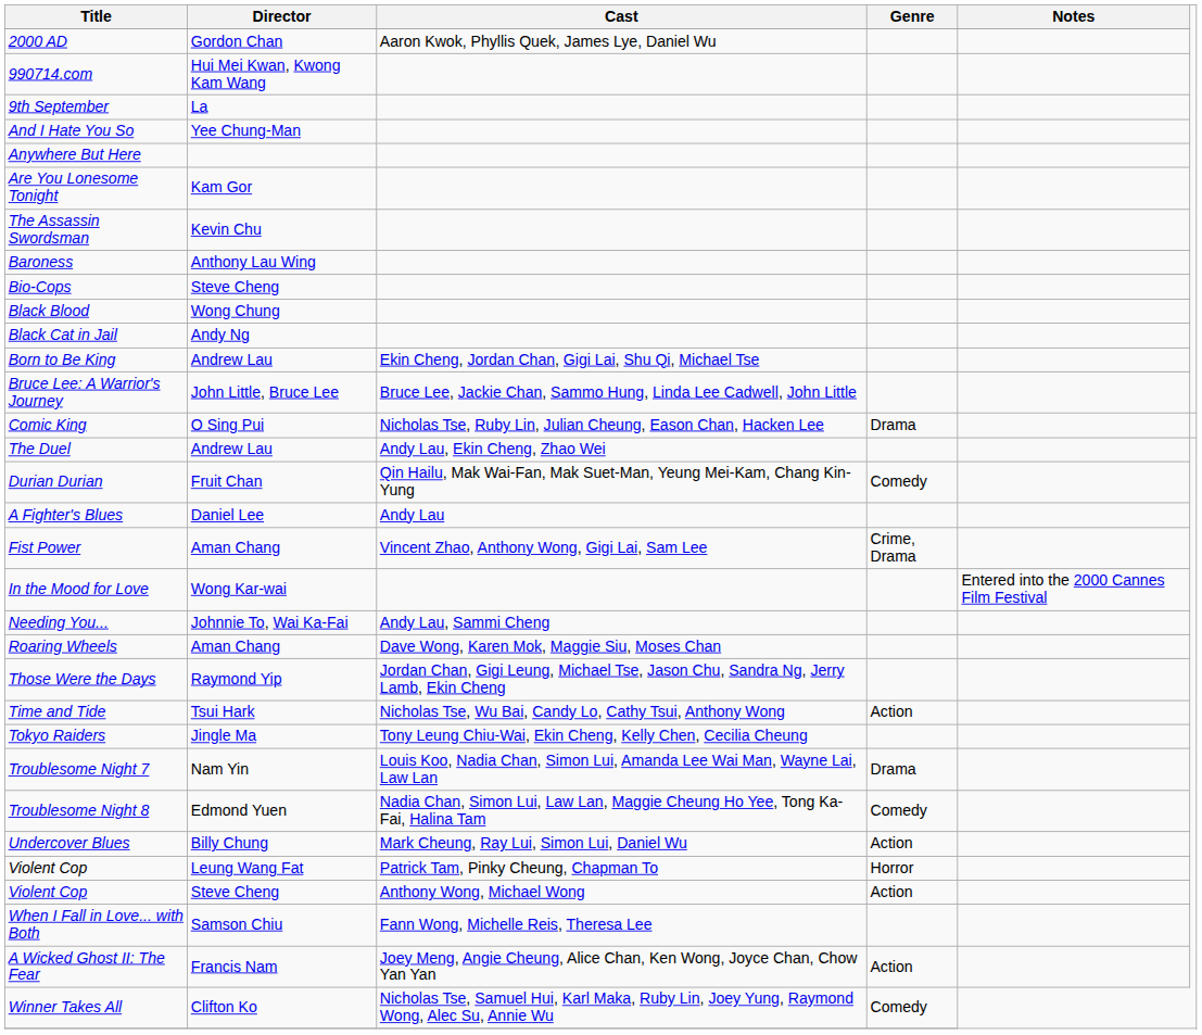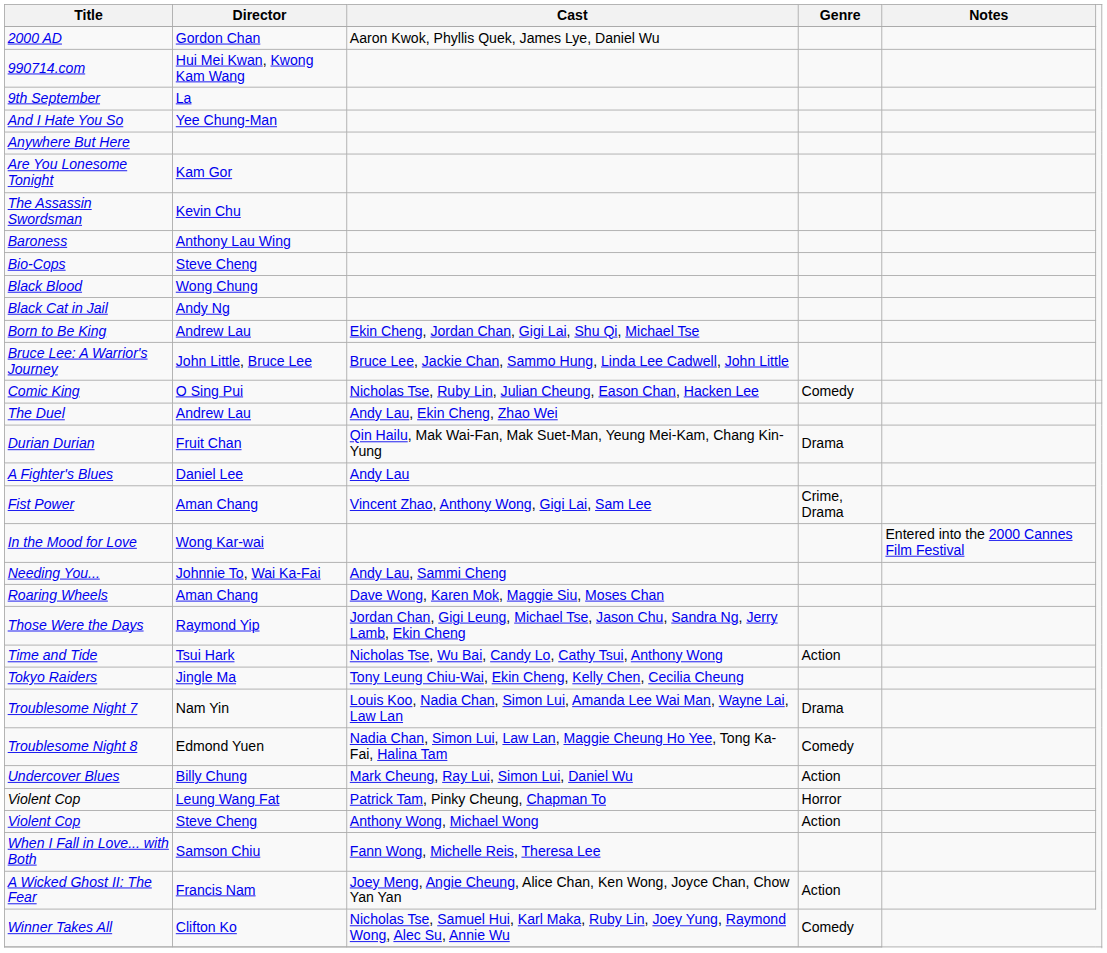Comic King | Genre: Drama -> Comedy
Durian Durian | Genre: Comedy -> Drama
